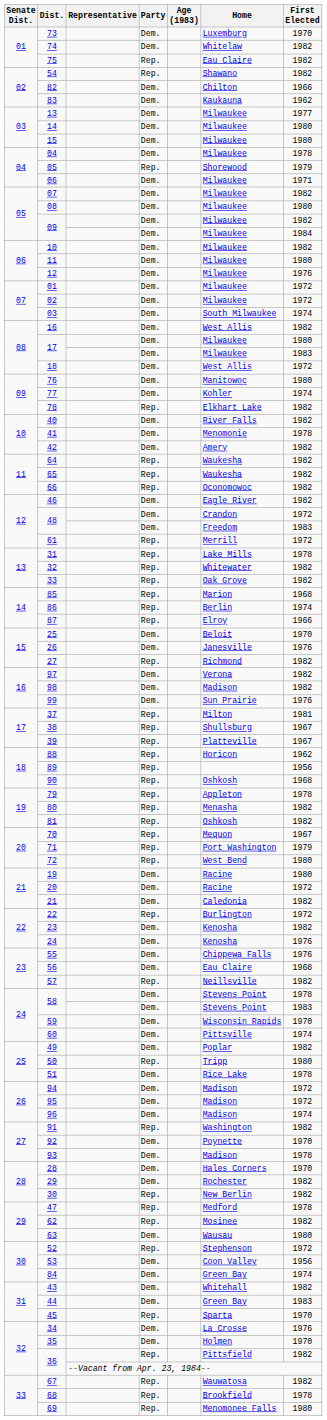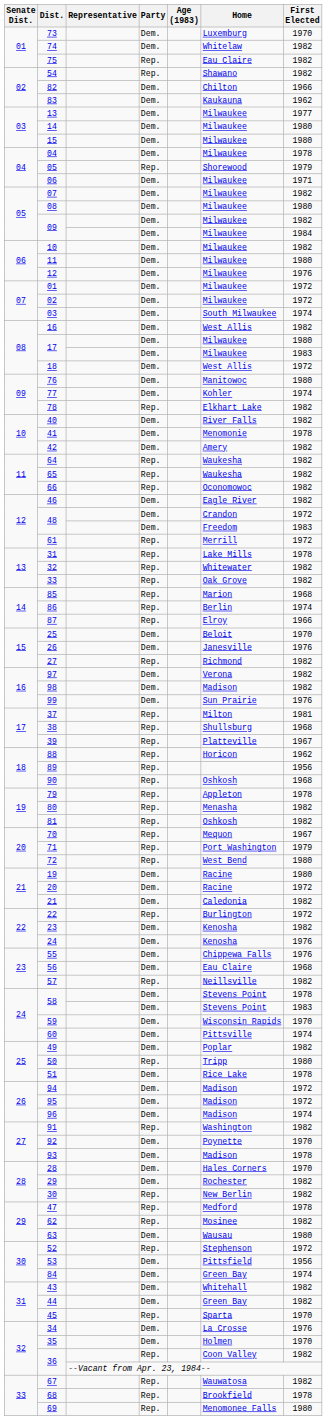38 | First Elected: 1967 -> 1968
53 | Home: Coon Valley -> Pittsfield
44 | First Elected: 1983 -> 1982
36 / Rep. | Home: Pittsfield -> Coon Valley
